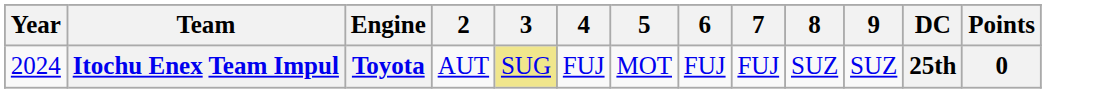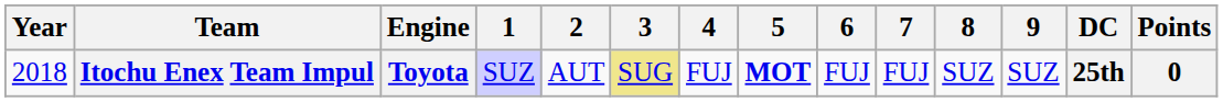+ column: 1 | SUZ
Itochu Enex Team Impul | Year: 2024 -> 2018
Itochu Enex Team Impul | 5: normal -> bold
